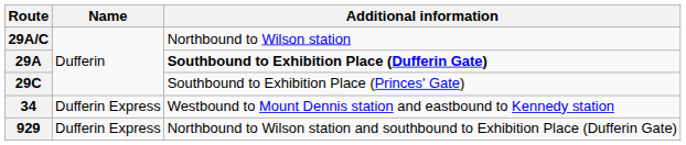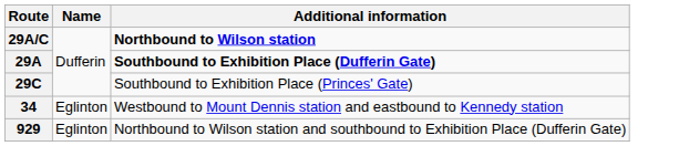29A/C | Additional information: normal -> bold
34 | Name: Dufferin Express -> Eglinton
929 | Name: Dufferin Express -> Eglinton
